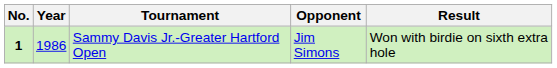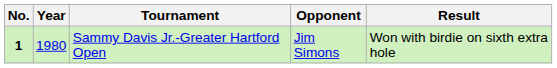Sammy Davis Jr.-Greater Hartford Open | Year: 1986 -> 1980
